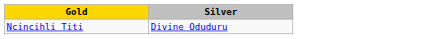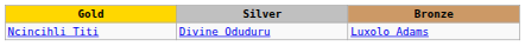+ column: Bronze | Luxolo Adams
